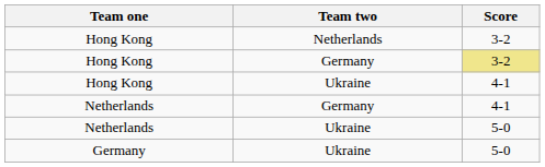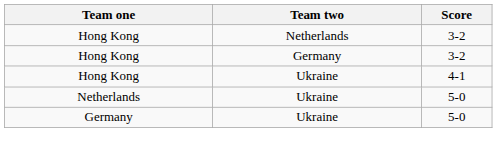Hong Kong / Germany | Score: khaki background -> no background
- row: Netherlands | Germany | 4-1
